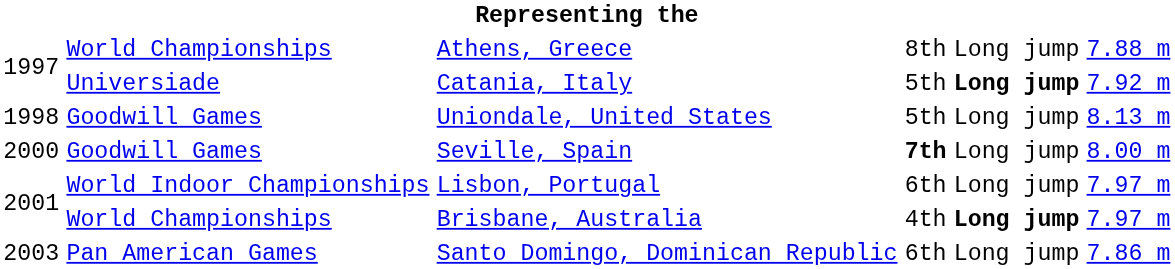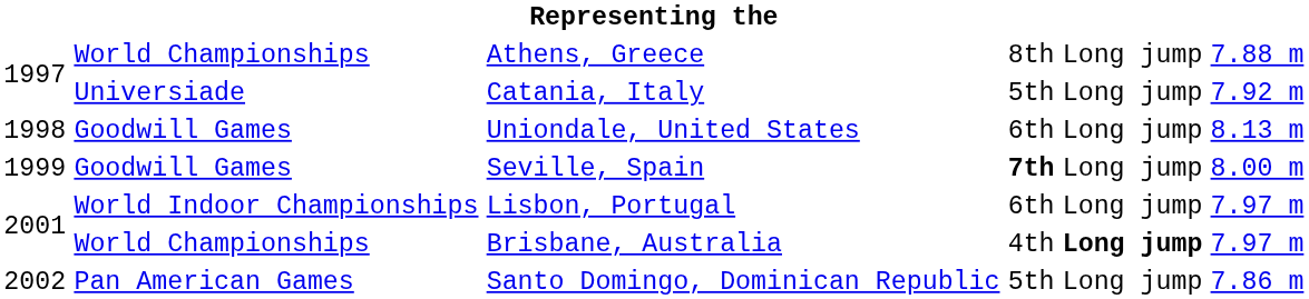Catania, Italy | column 5: bold -> normal
Uniondale, United States | column 4: 5th -> 6th
Seville, Spain | column 1: 2000 -> 1999
Santo Domingo, Dominican Republic | column 1: 2003 -> 2002
Santo Domingo, Dominican Republic | column 4: 6th -> 5th
